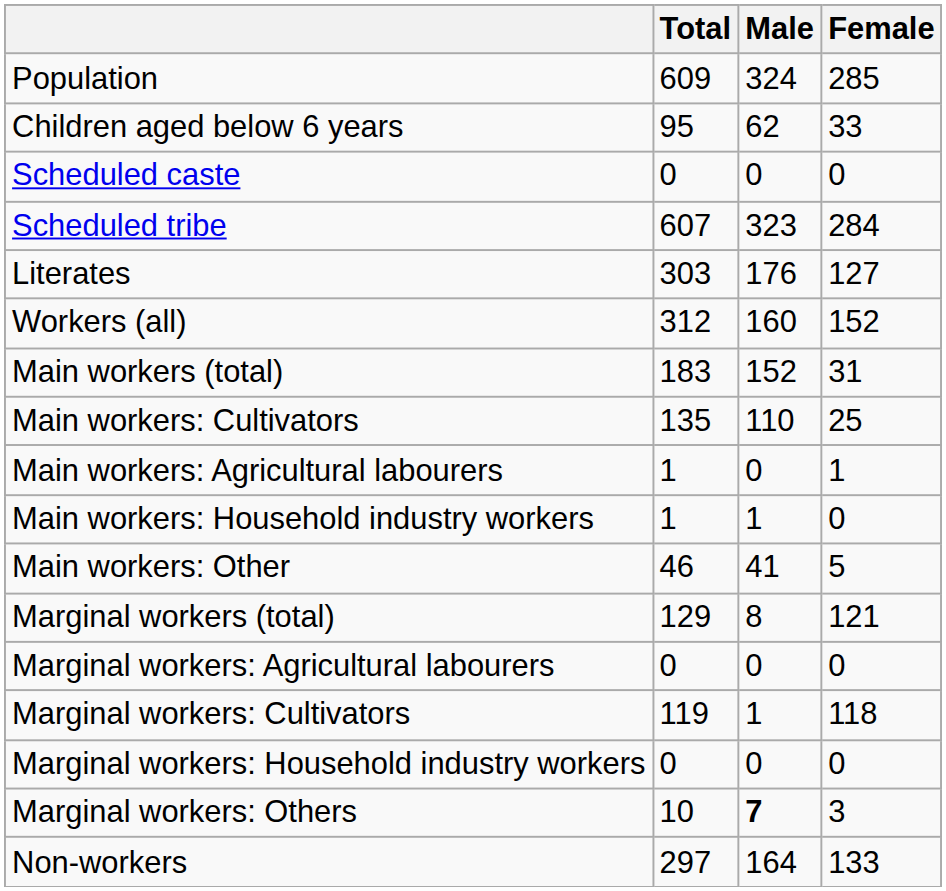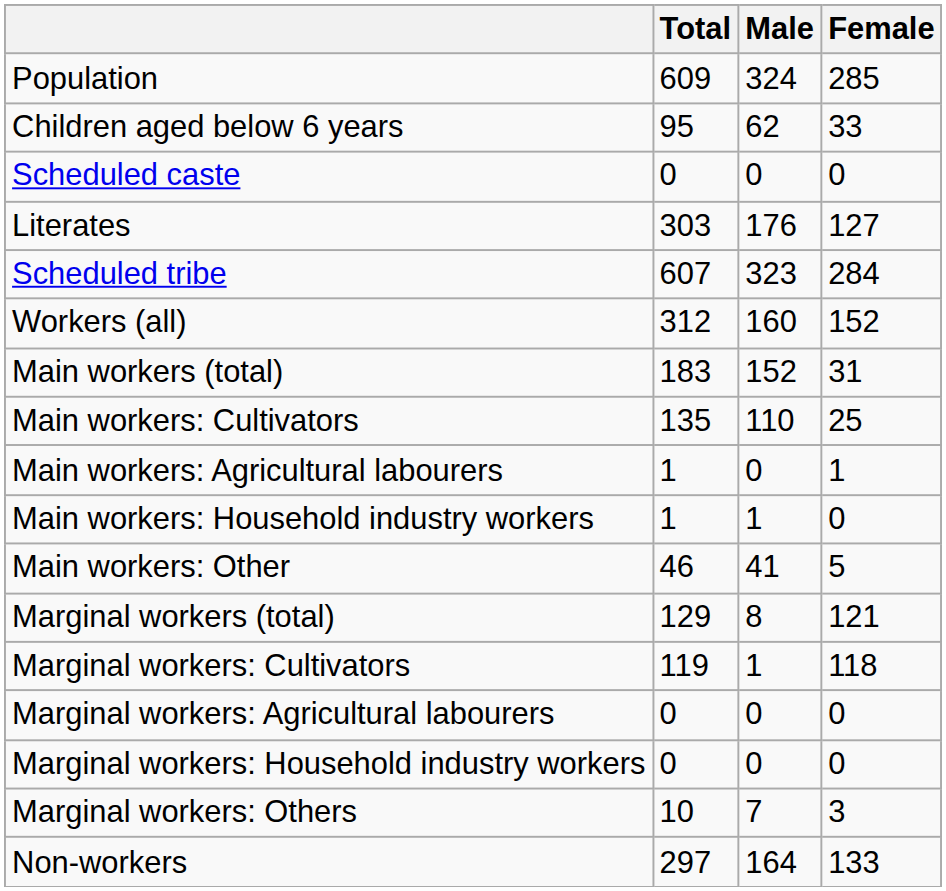rows swapped: Scheduled tribe <-> Literates
rows swapped: Marginal workers: Cultivators <-> Marginal workers: Agricultural labourers
Marginal workers: Others | Male: bold -> normal
